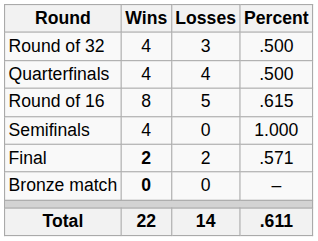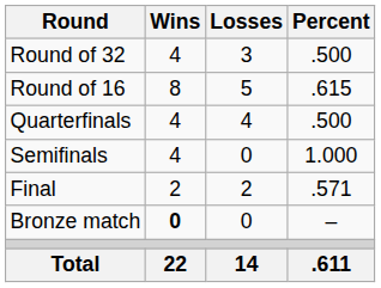rows swapped: Round of 16 <-> Quarterfinals
Final | Wins: bold -> normal
